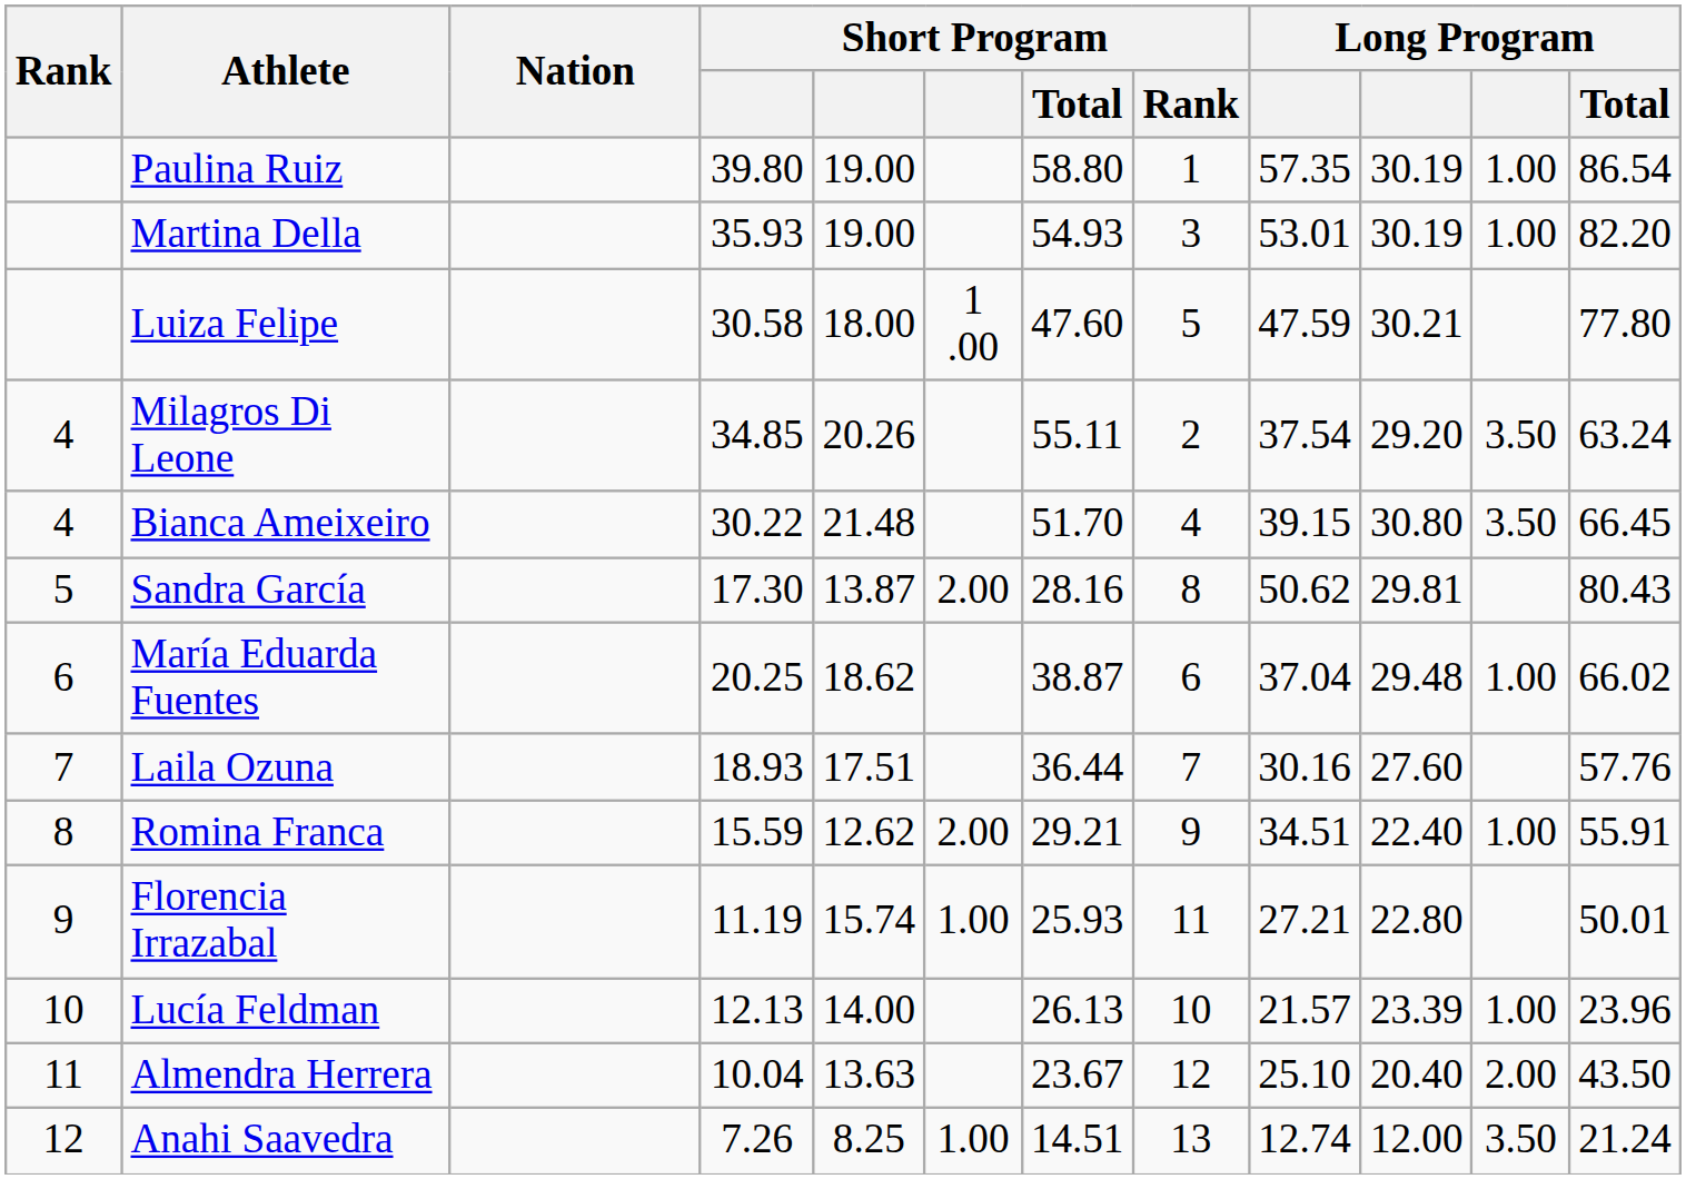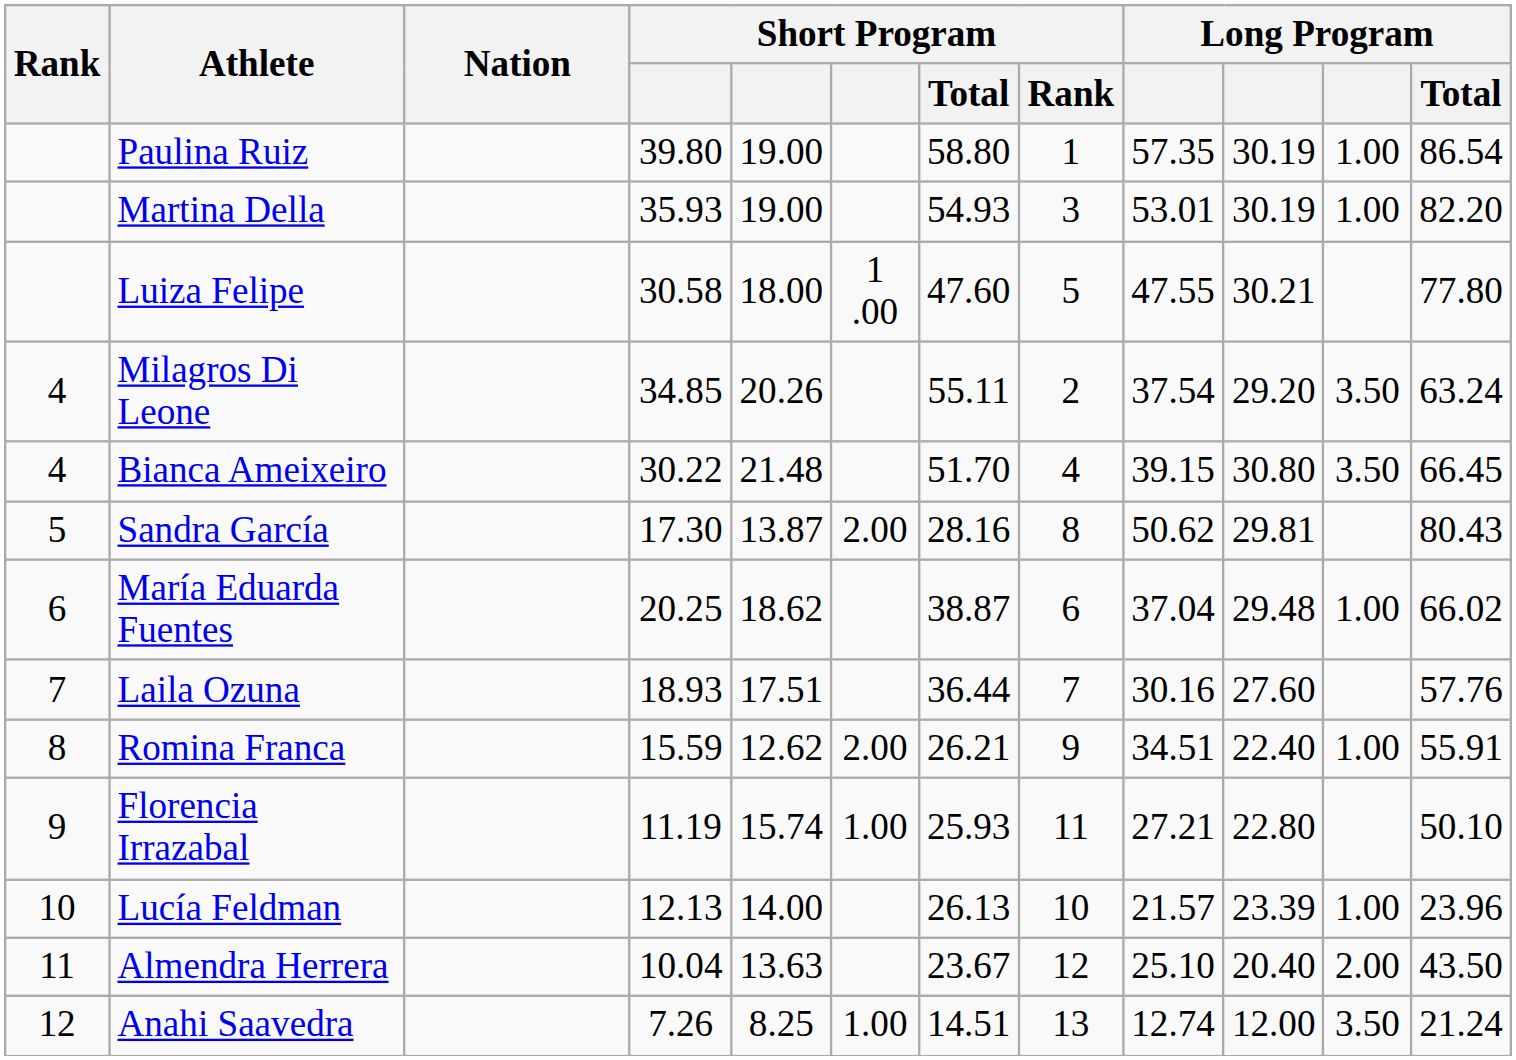Luiza Felipe | column 9: 47.59 -> 47.55
Romina Franca | Short Program / Total: 29.21 -> 26.21
Florencia Irrazabal | Long Program / Total: 50.01 -> 50.10
